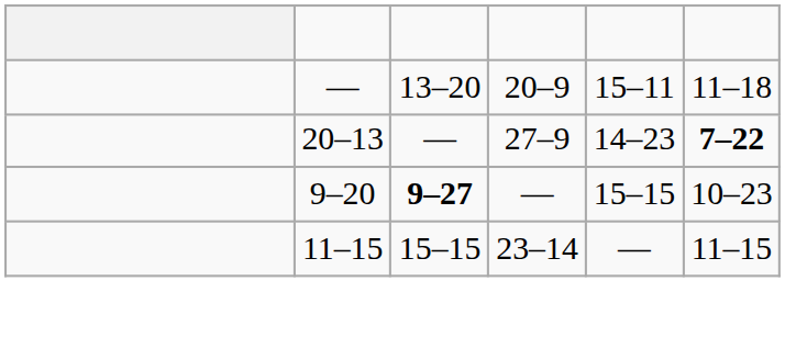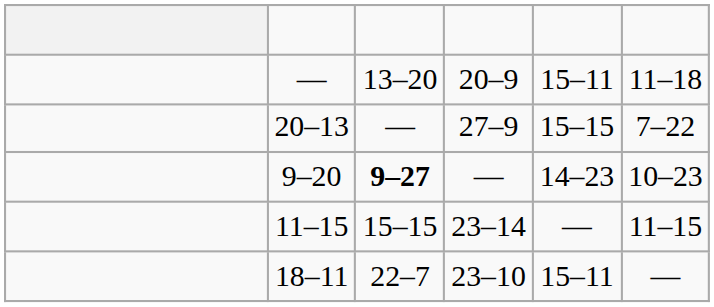20–13 | column 5: 14–23 -> 15–15
20–13 | column 6: bold -> normal
9–20 | column 5: 15–15 -> 14–23
+ row: 18–11 | 22–7 | 23–10 | 15–11 | —
